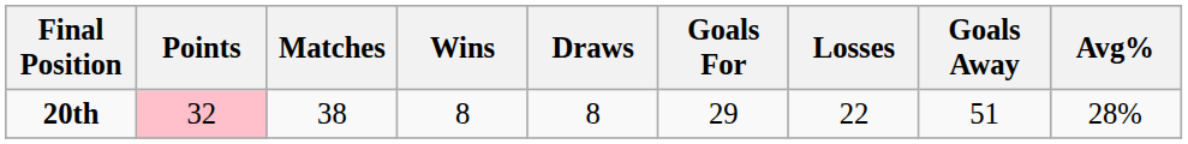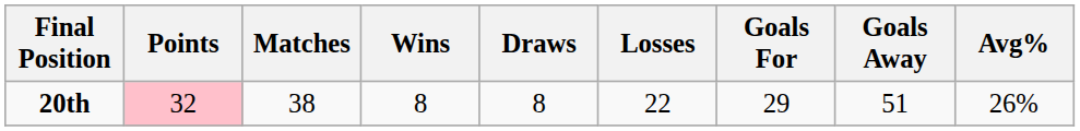columns swapped: Losses <-> Goals For
20th | Avg%: 28% -> 26%
